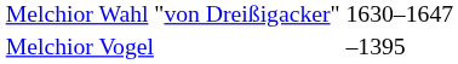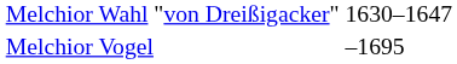Melchior Vogel | column 2: –1395 -> –1695
